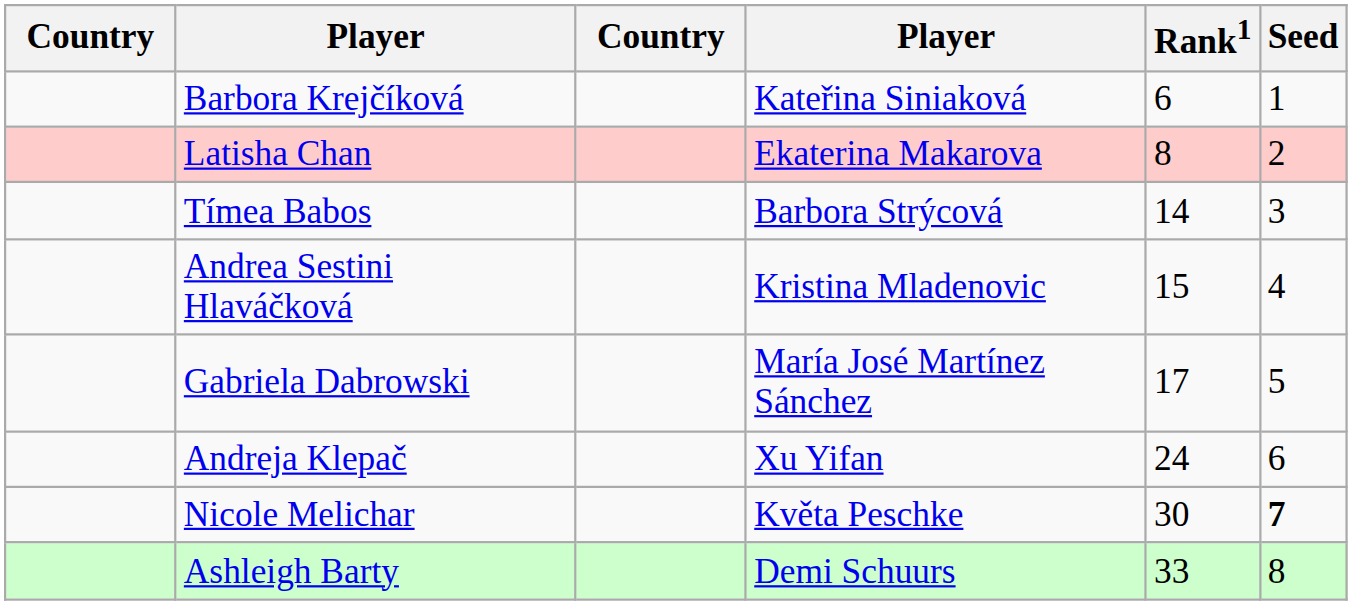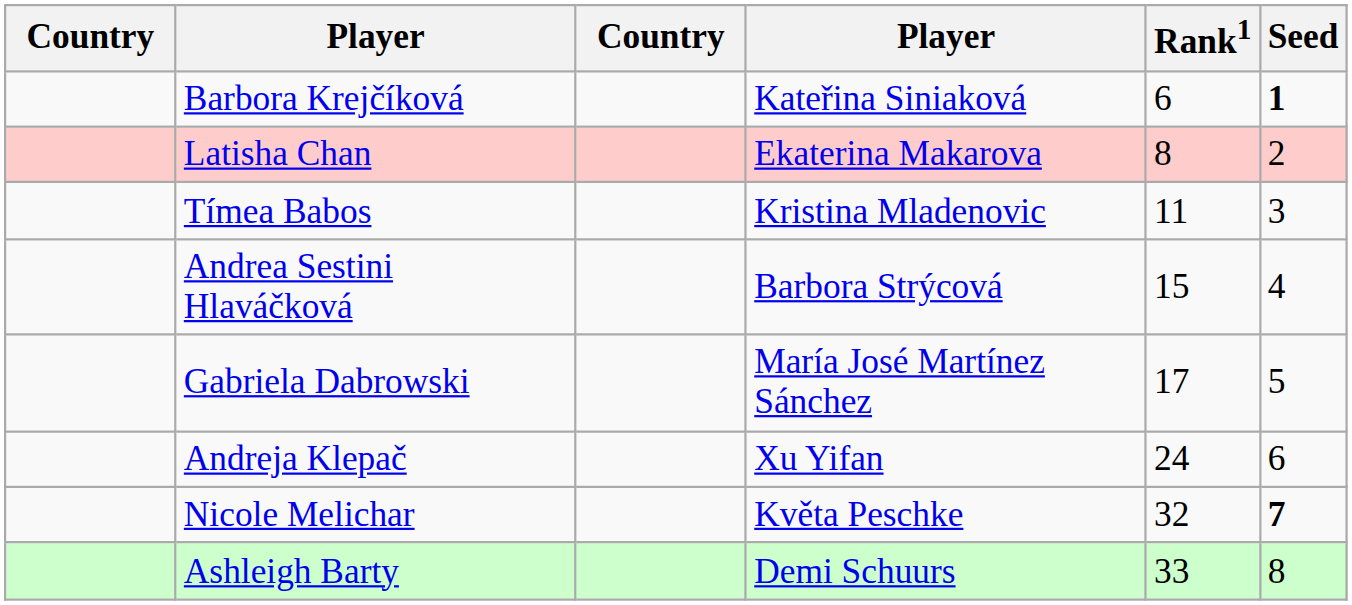Barbora Krejčíková | Seed: normal -> bold
Tímea Babos | column 4: Barbora Strýcová -> Kristina Mladenovic
Tímea Babos | Rank1: 14 -> 11
Andrea Sestini Hlaváčková | column 4: Kristina Mladenovic -> Barbora Strýcová
Nicole Melichar | Rank1: 30 -> 32
